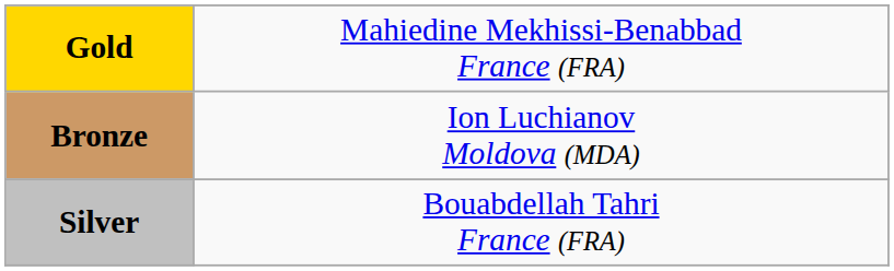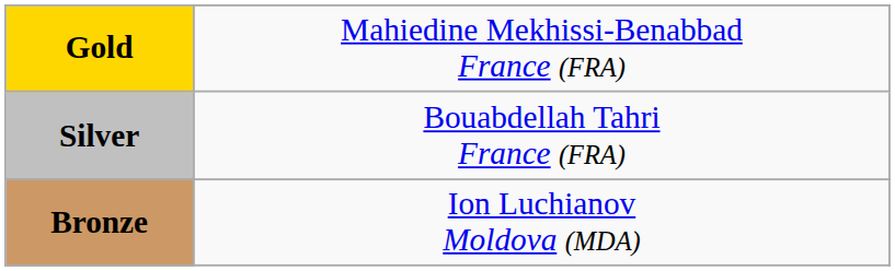rows swapped: Silver <-> Bronze
